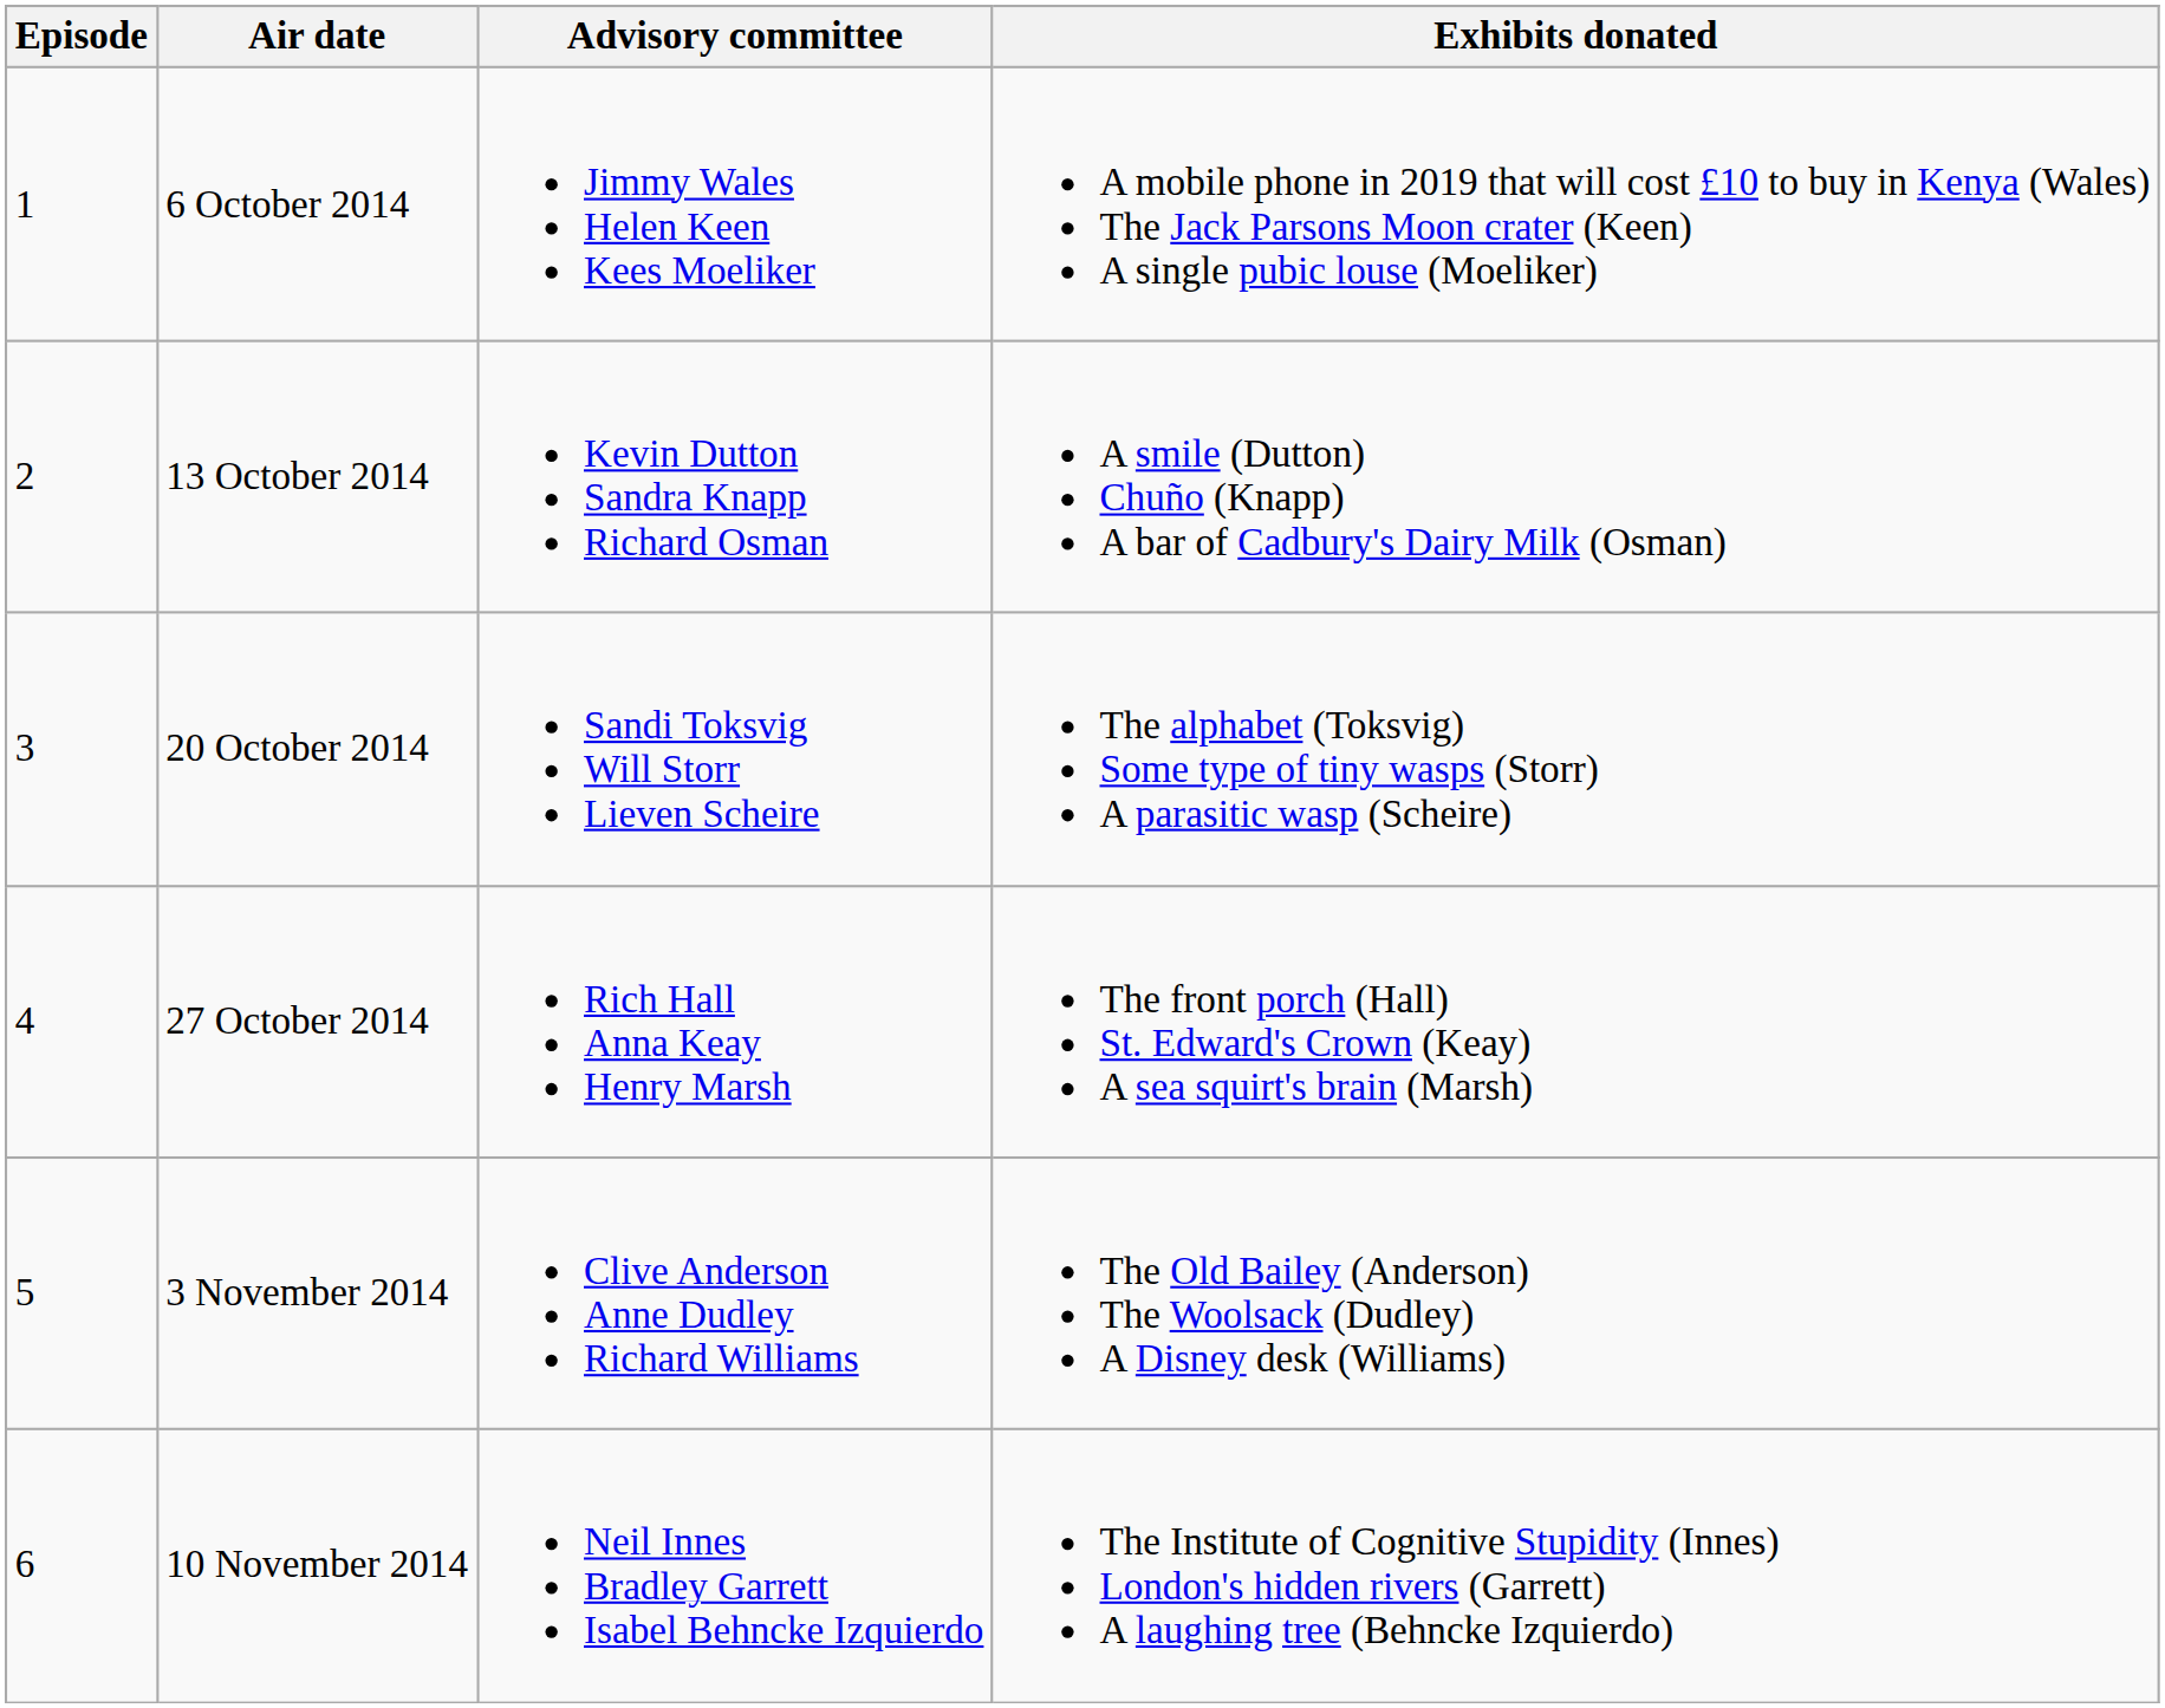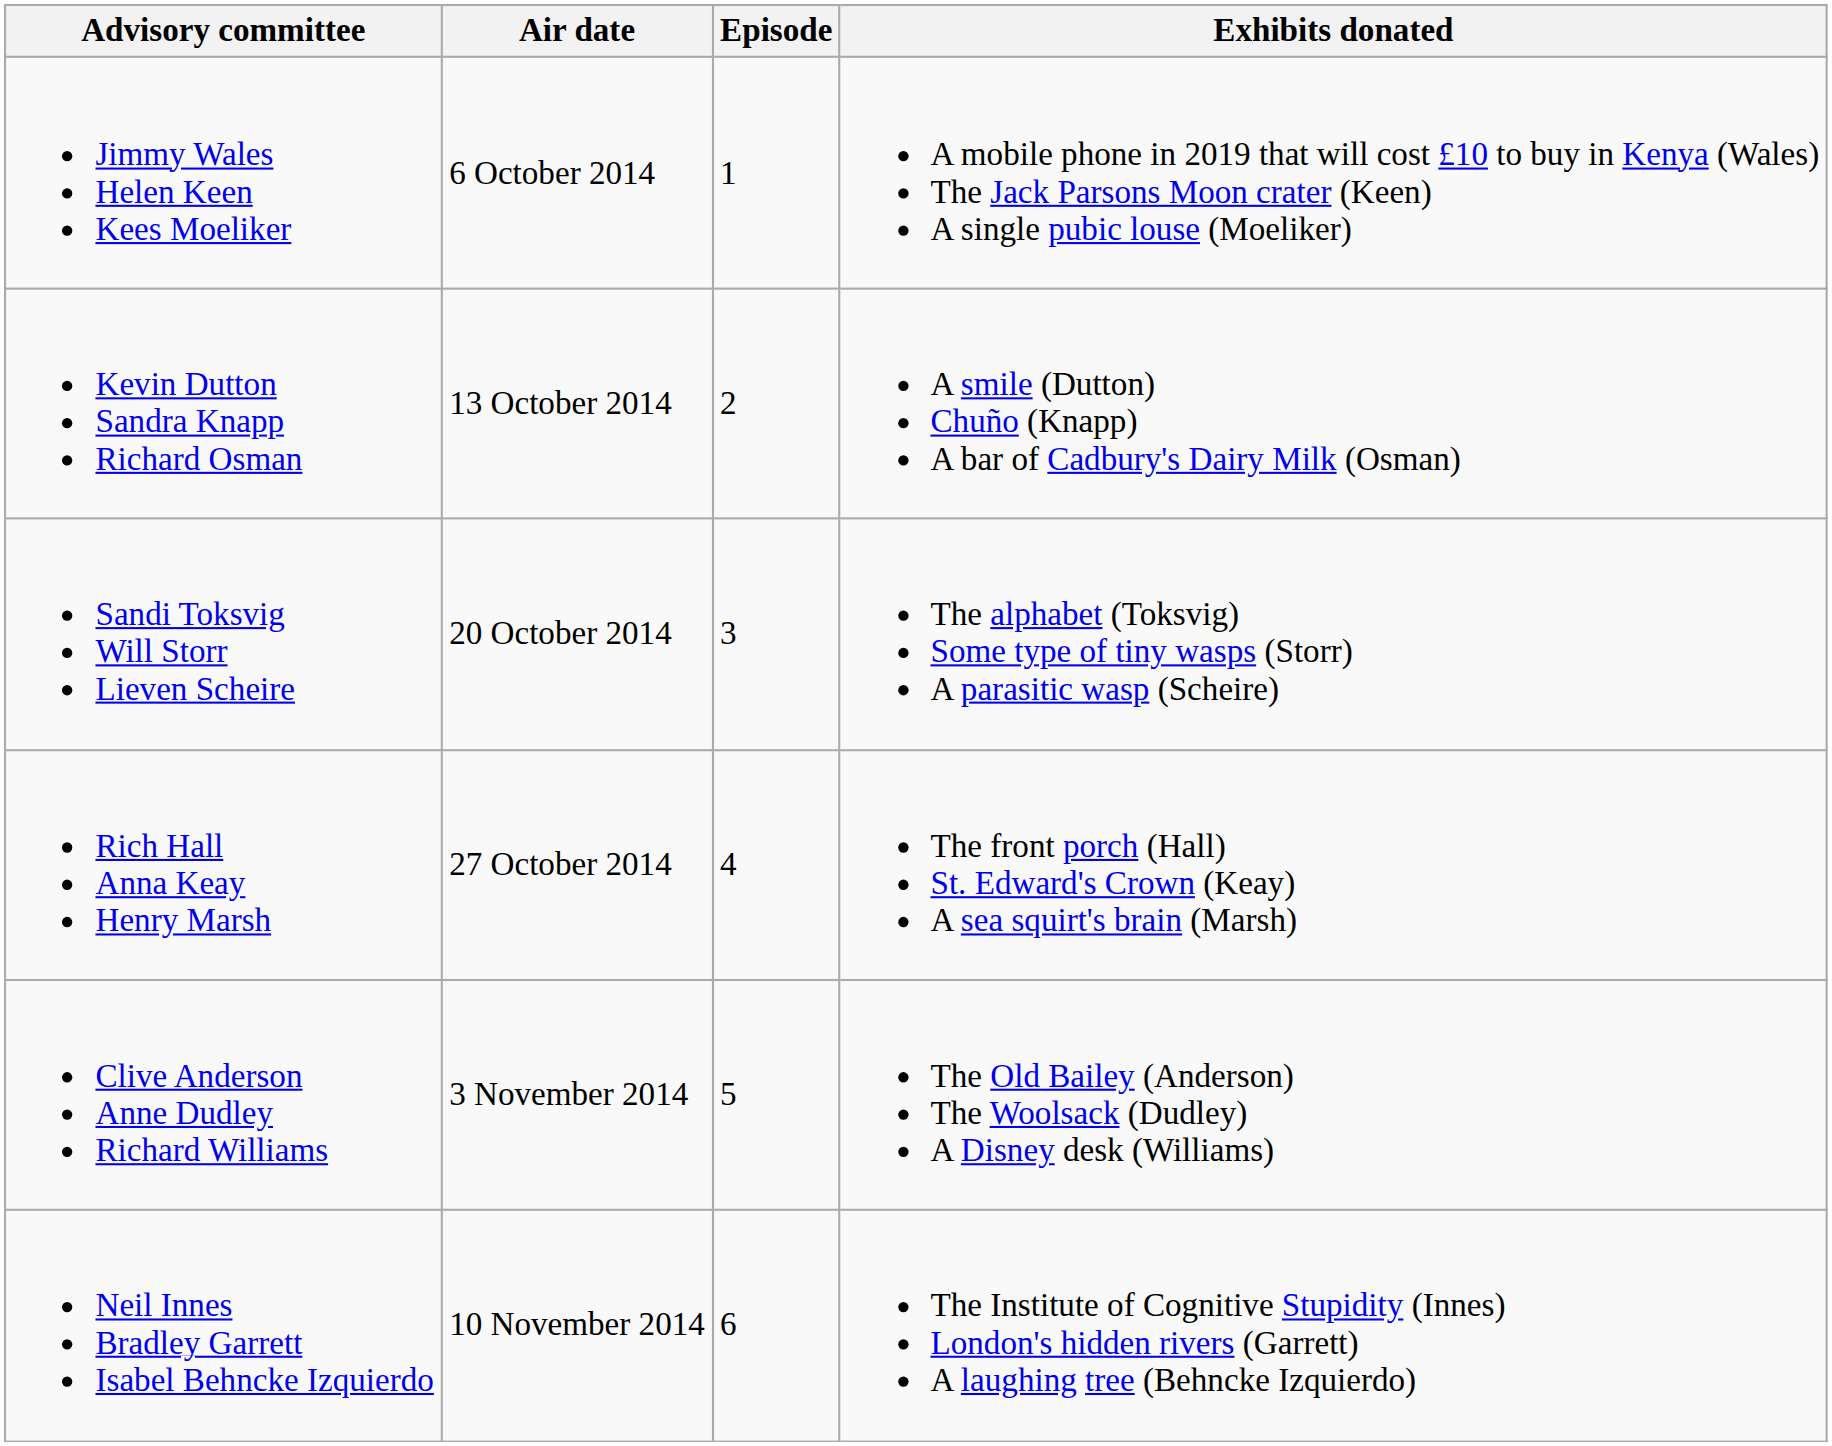columns swapped: Episode <-> Advisory committee
